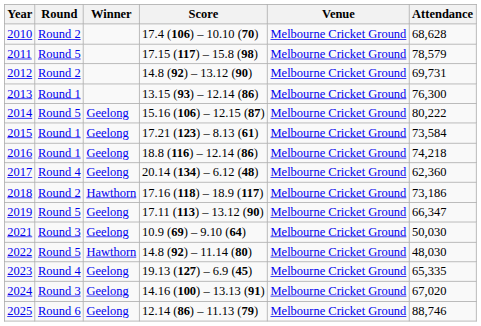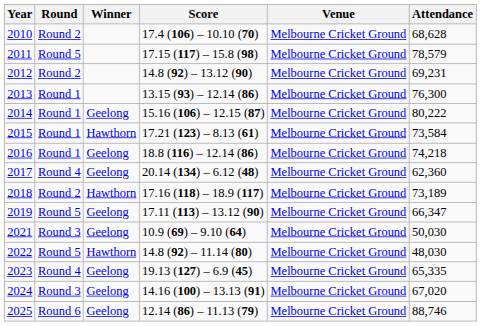2012 | Attendance: 69,731 -> 69,231
2014 | Round: Round 5 -> Round 1
2015 | Winner: Geelong -> Hawthorn
2018 | Attendance: 73,186 -> 73,189
